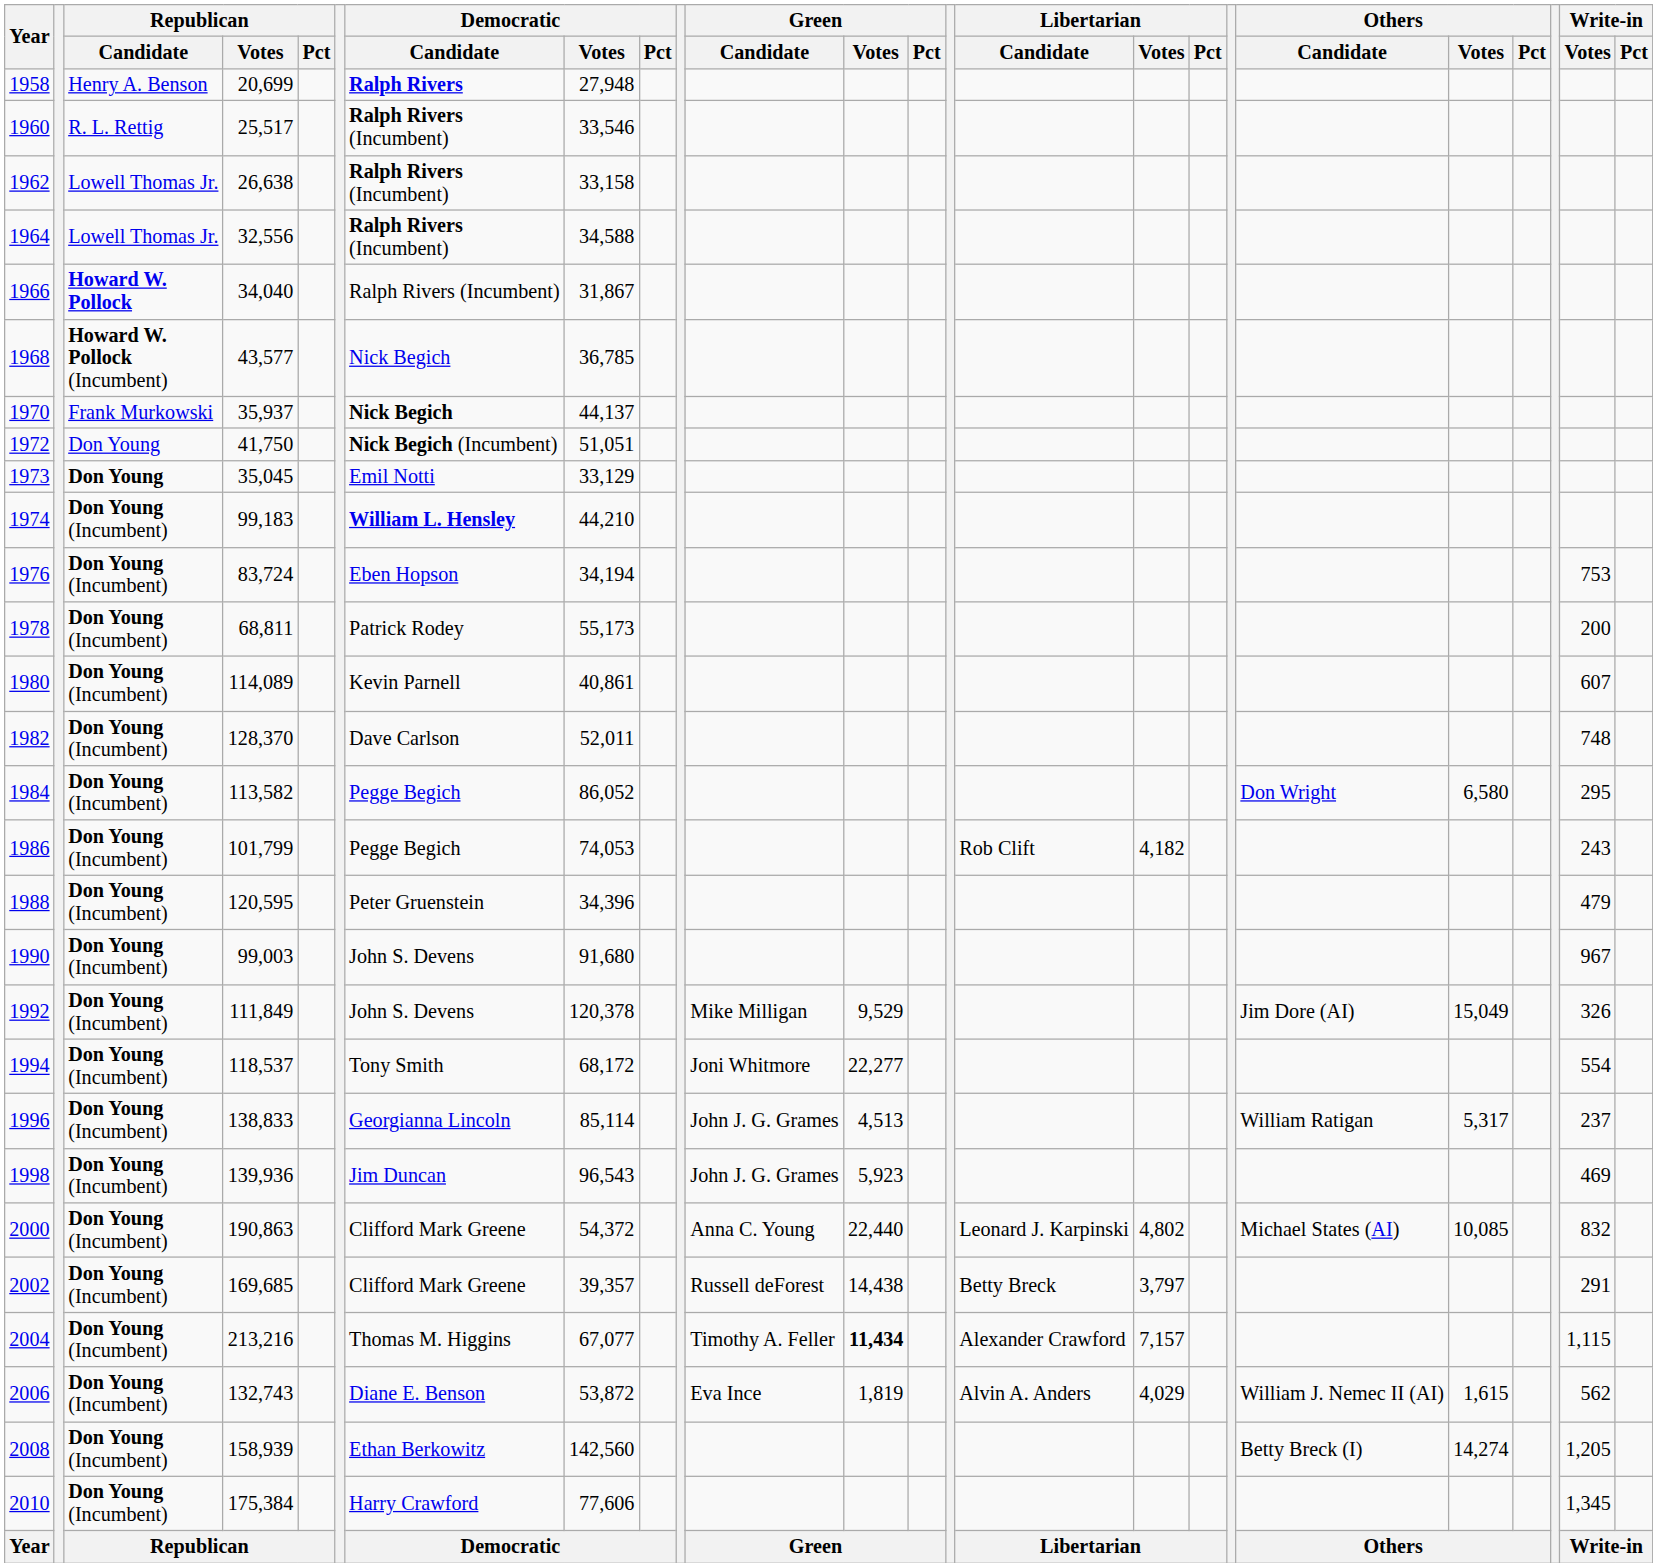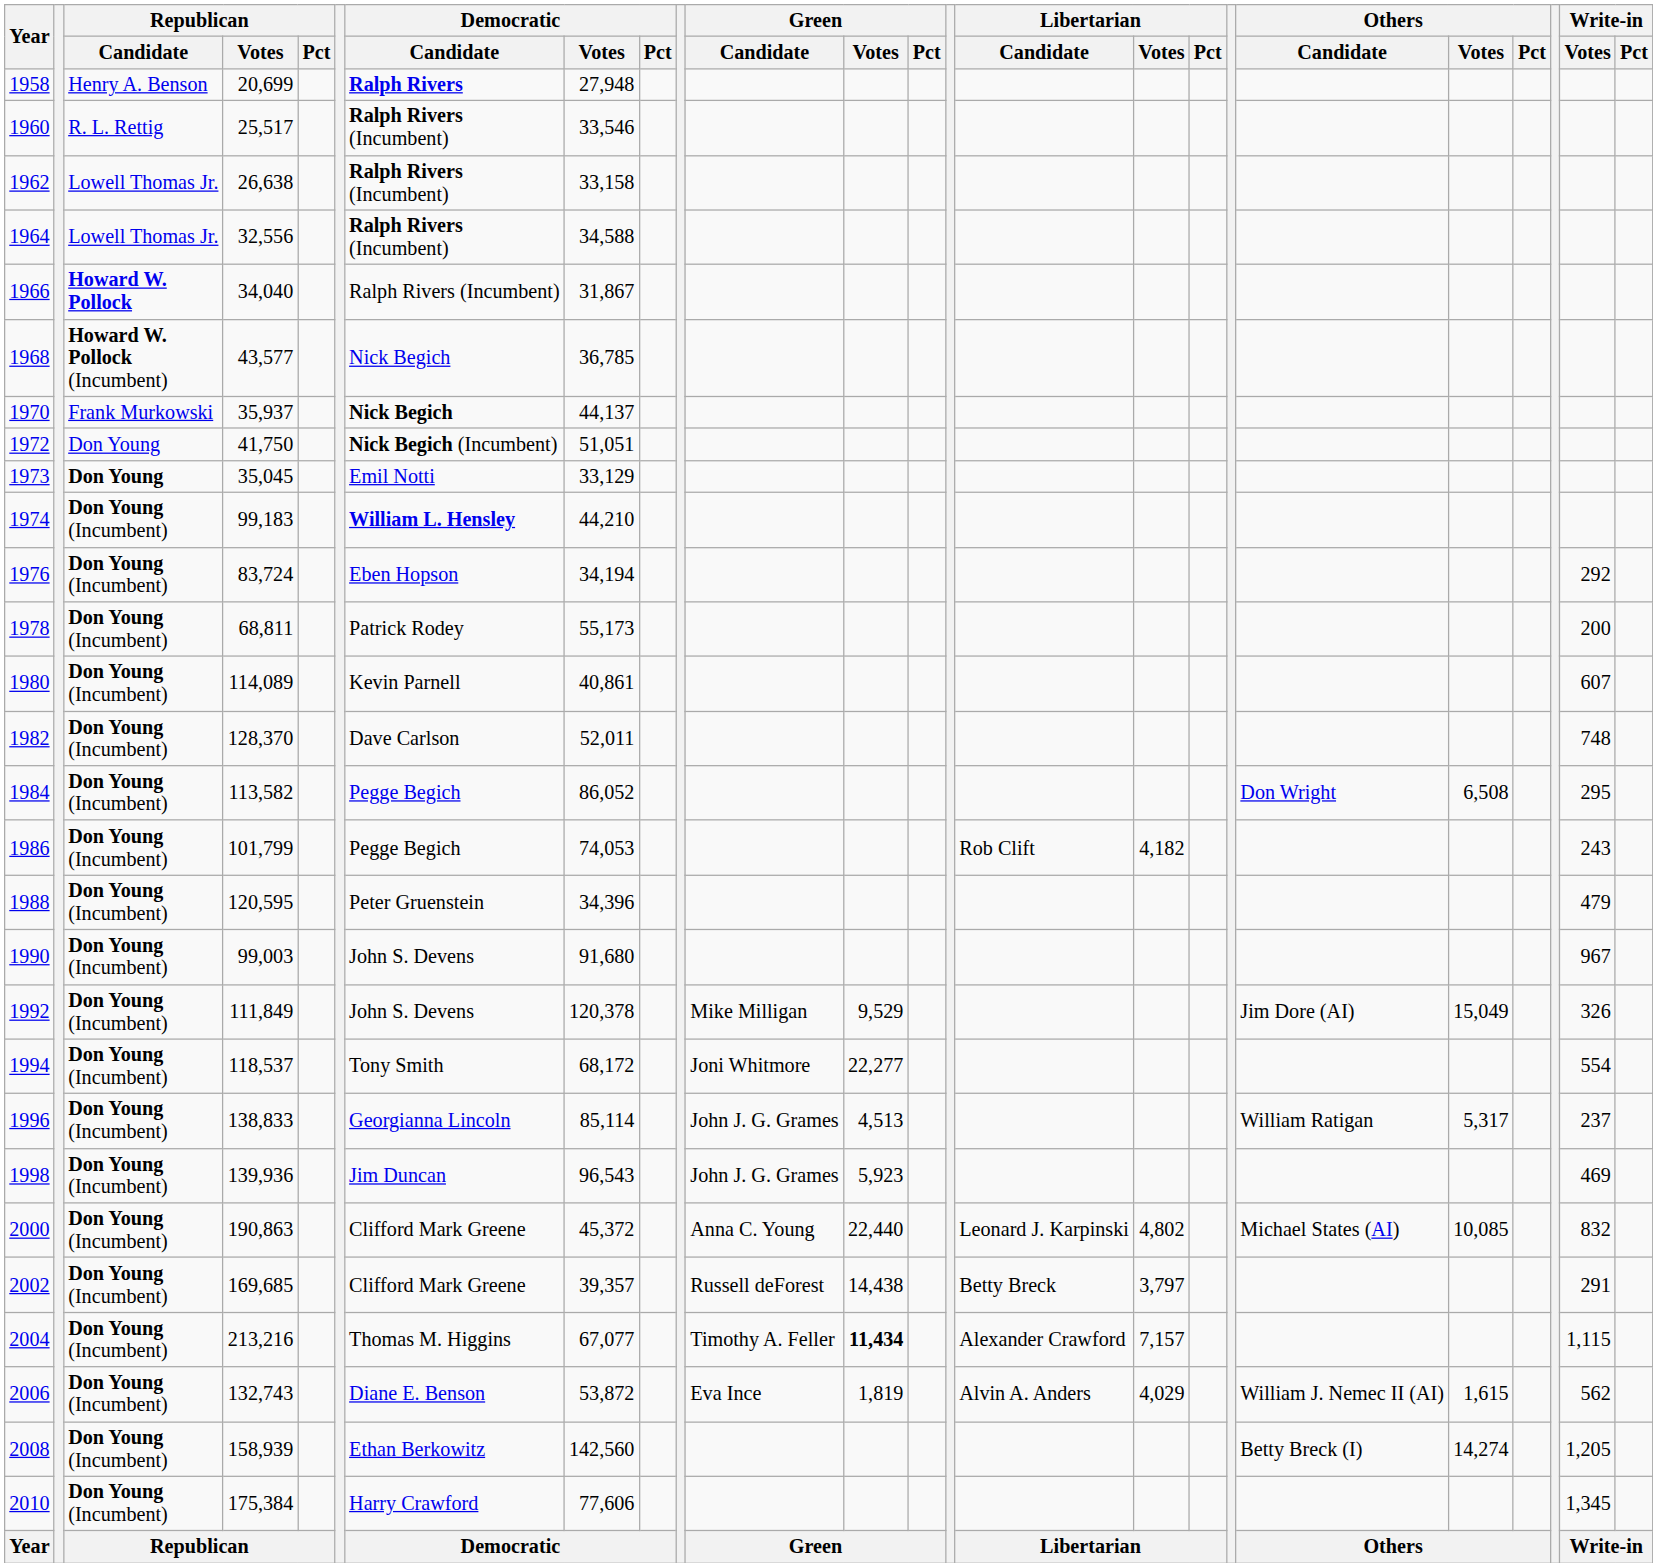1976 | Write-in / Votes: 753 -> 292
1984 | Others / Votes: 6,580 -> 6,508
2000 | Democratic / Votes: 54,372 -> 45,372
